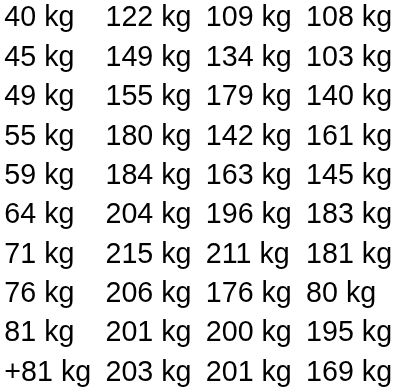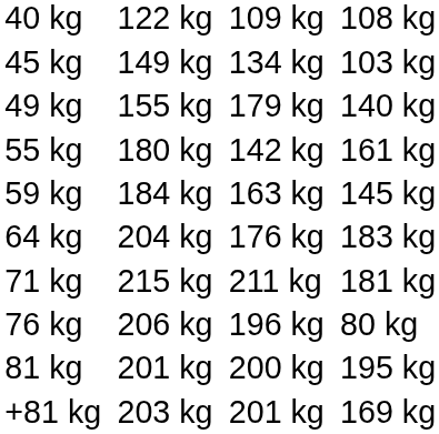64 kg | column 5: 196 kg -> 176 kg
76 kg | column 5: 176 kg -> 196 kg
